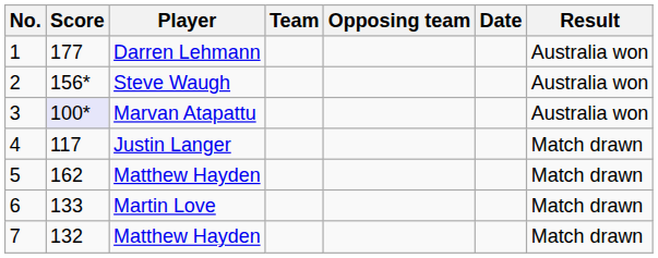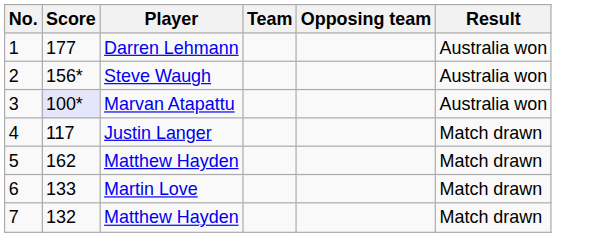- column: Date
